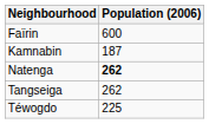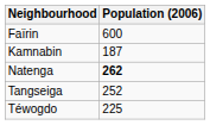Tangseiga | Population (2006): 262 -> 252
